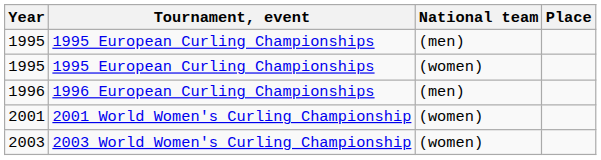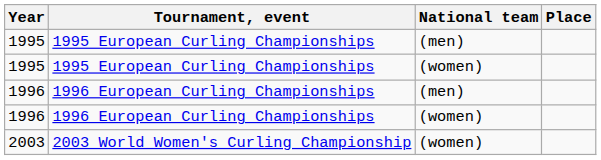+ row: 1996 | 1996 European Curling Championships | (women)
- row: 2001 | 2001 World Women's Curling Championship | (women)
